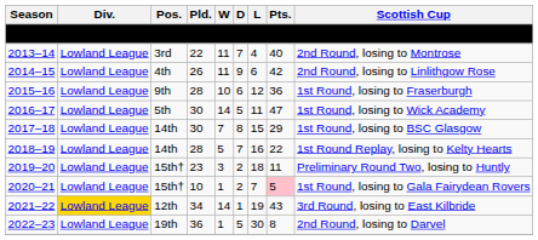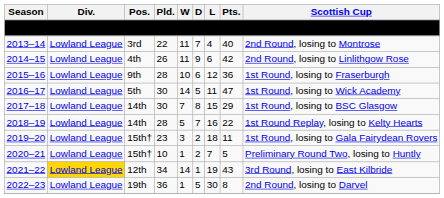2019–20 | Scottish Cup: Preliminary Round Two, losing to Huntly -> 1st Round, losing to Gala Fairydean Rovers
2020–21 | Pts.: pink background -> no background
2020–21 | Scottish Cup: 1st Round, losing to Gala Fairydean Rovers -> Preliminary Round Two, losing to Huntly
